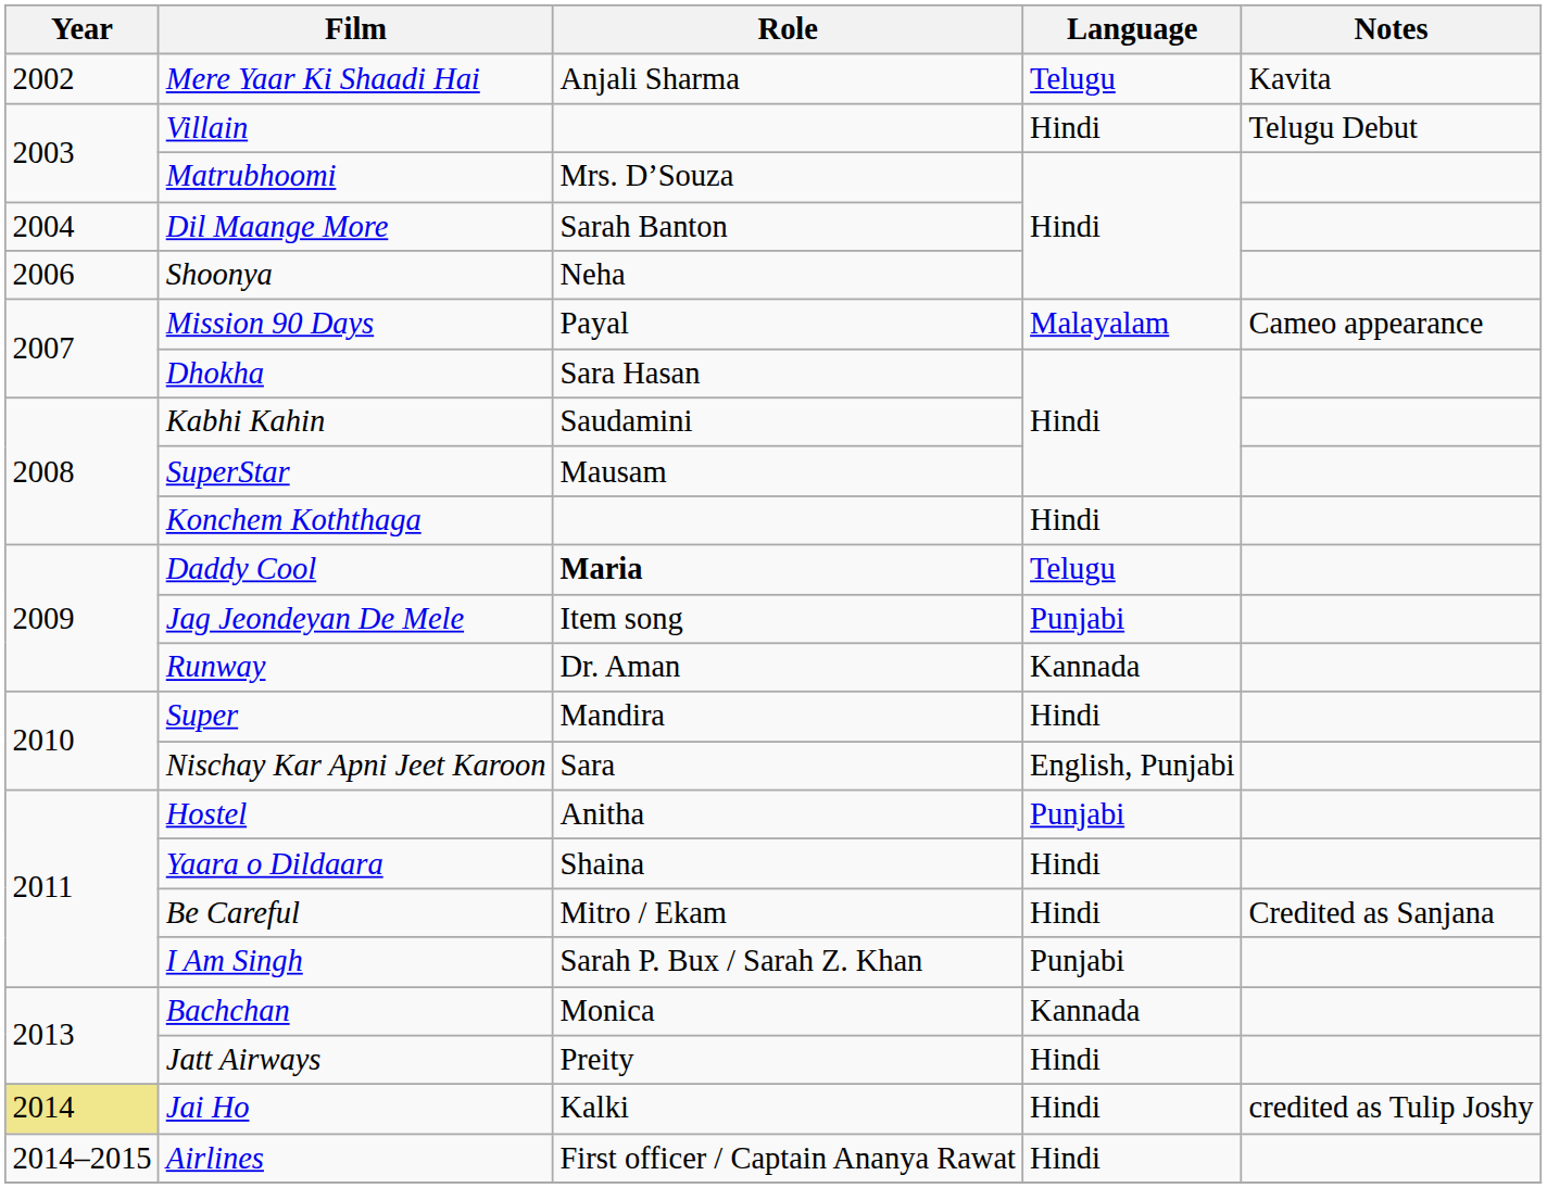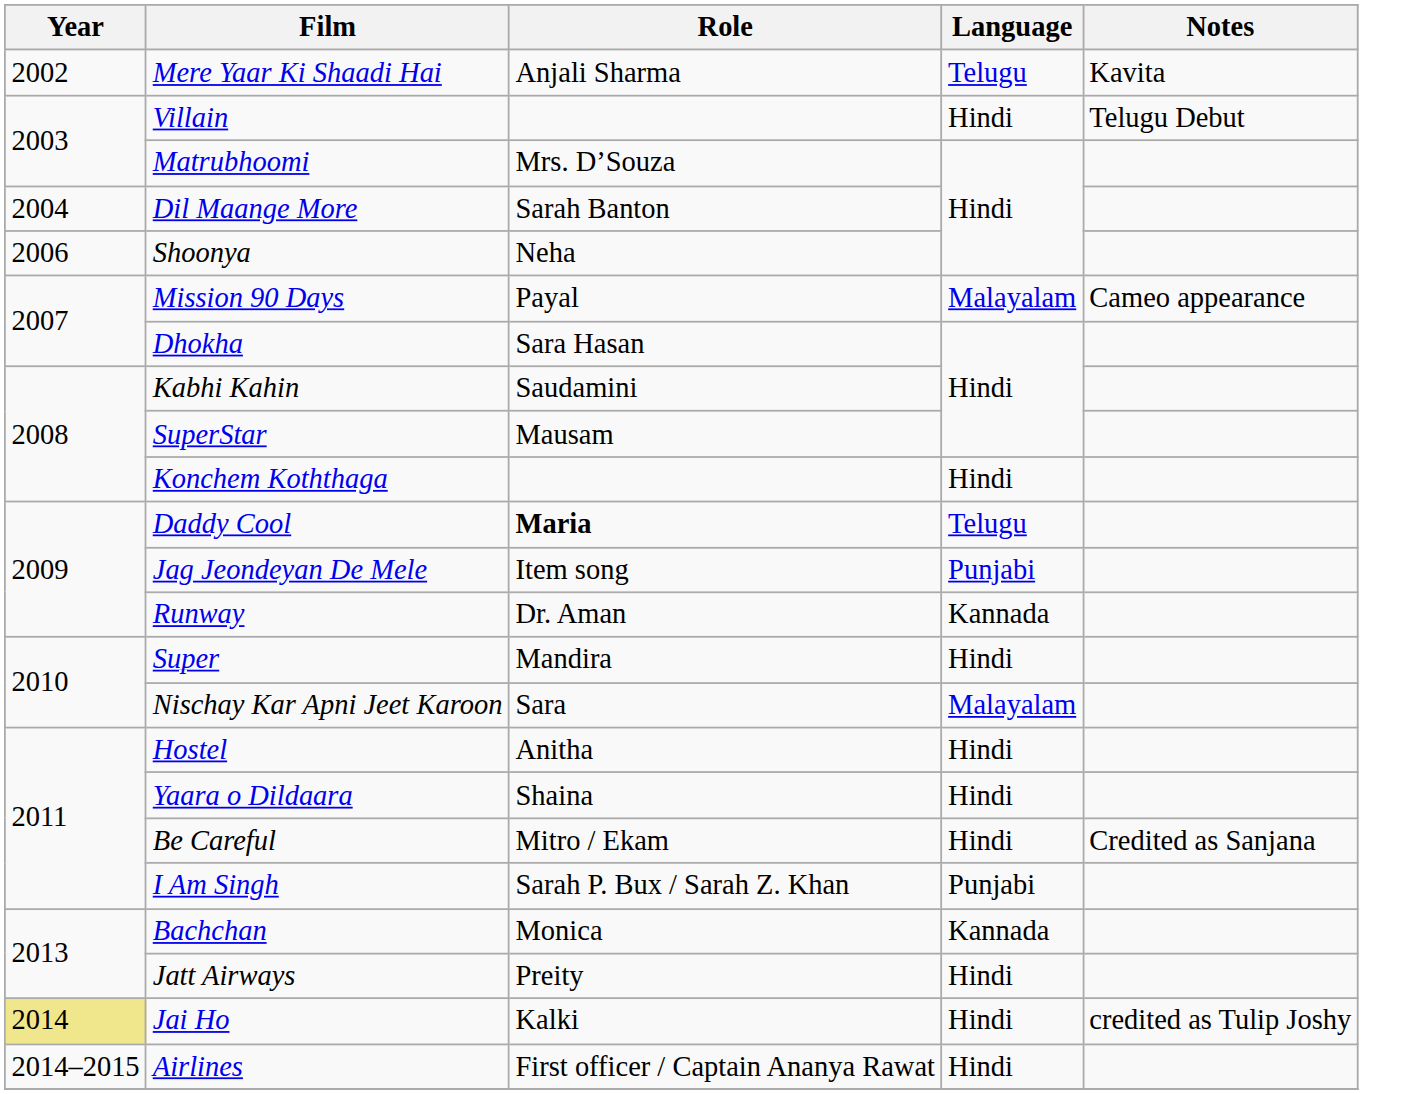Nischay Kar Apni Jeet Karoon | Language: English, Punjabi -> Malayalam
Hostel | Language: Punjabi -> Hindi
